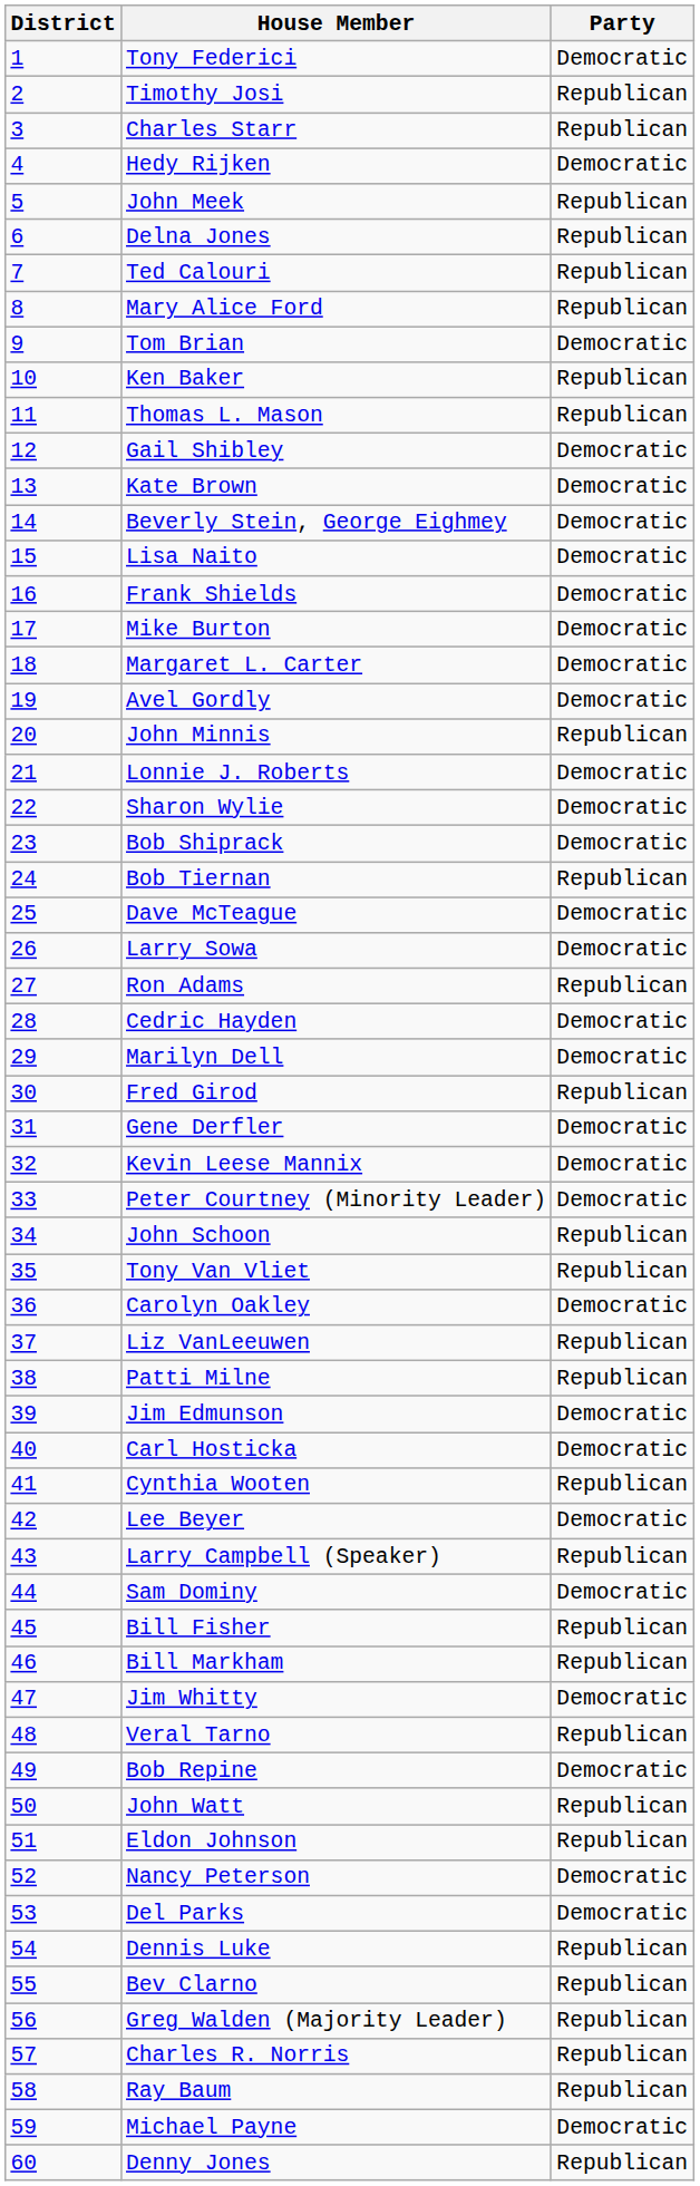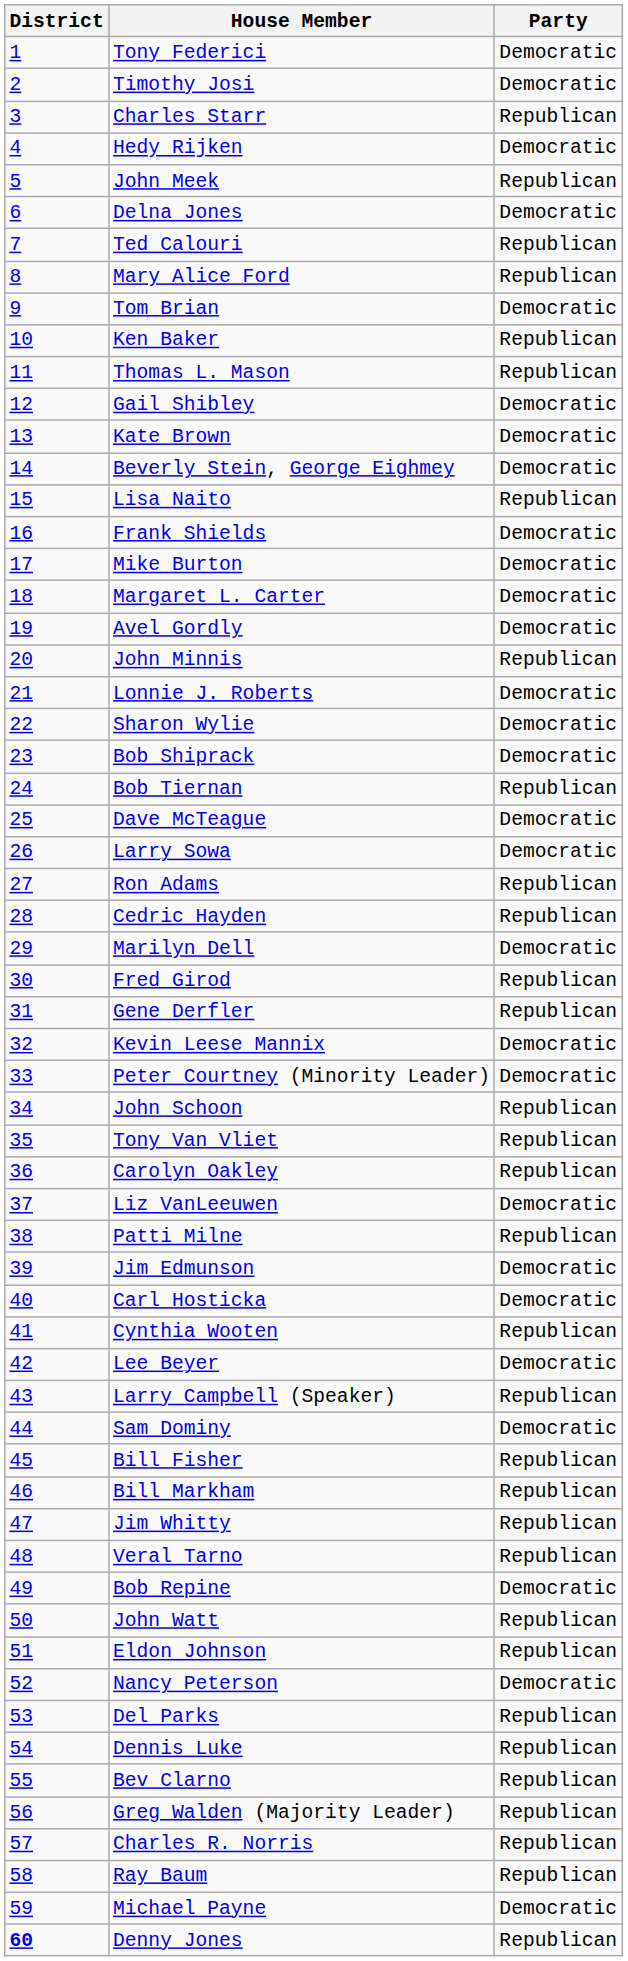Timothy Josi | Party: Republican -> Democratic
Delna Jones | Party: Republican -> Democratic
Lisa Naito | Party: Democratic -> Republican
Cedric Hayden | Party: Democratic -> Republican
Gene Derfler | Party: Democratic -> Republican
Carolyn Oakley | Party: Democratic -> Republican
Liz VanLeeuwen | Party: Republican -> Democratic
Jim Whitty | Party: Democratic -> Republican
Del Parks | Party: Democratic -> Republican
Denny Jones | District: normal -> bold
